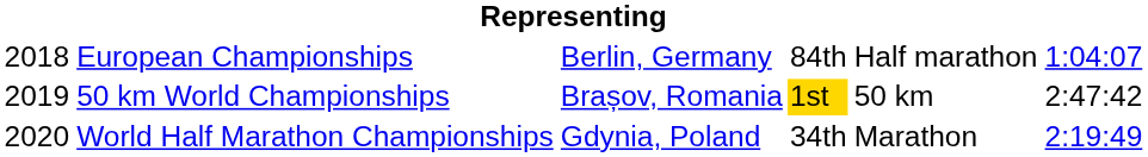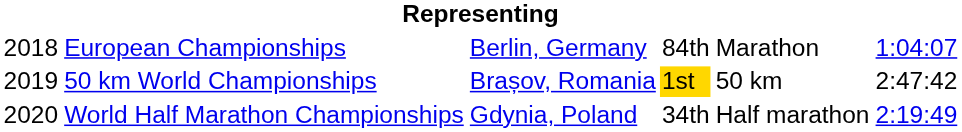European Championships | column 5: Half marathon -> Marathon
World Half Marathon Championships | column 5: Marathon -> Half marathon
